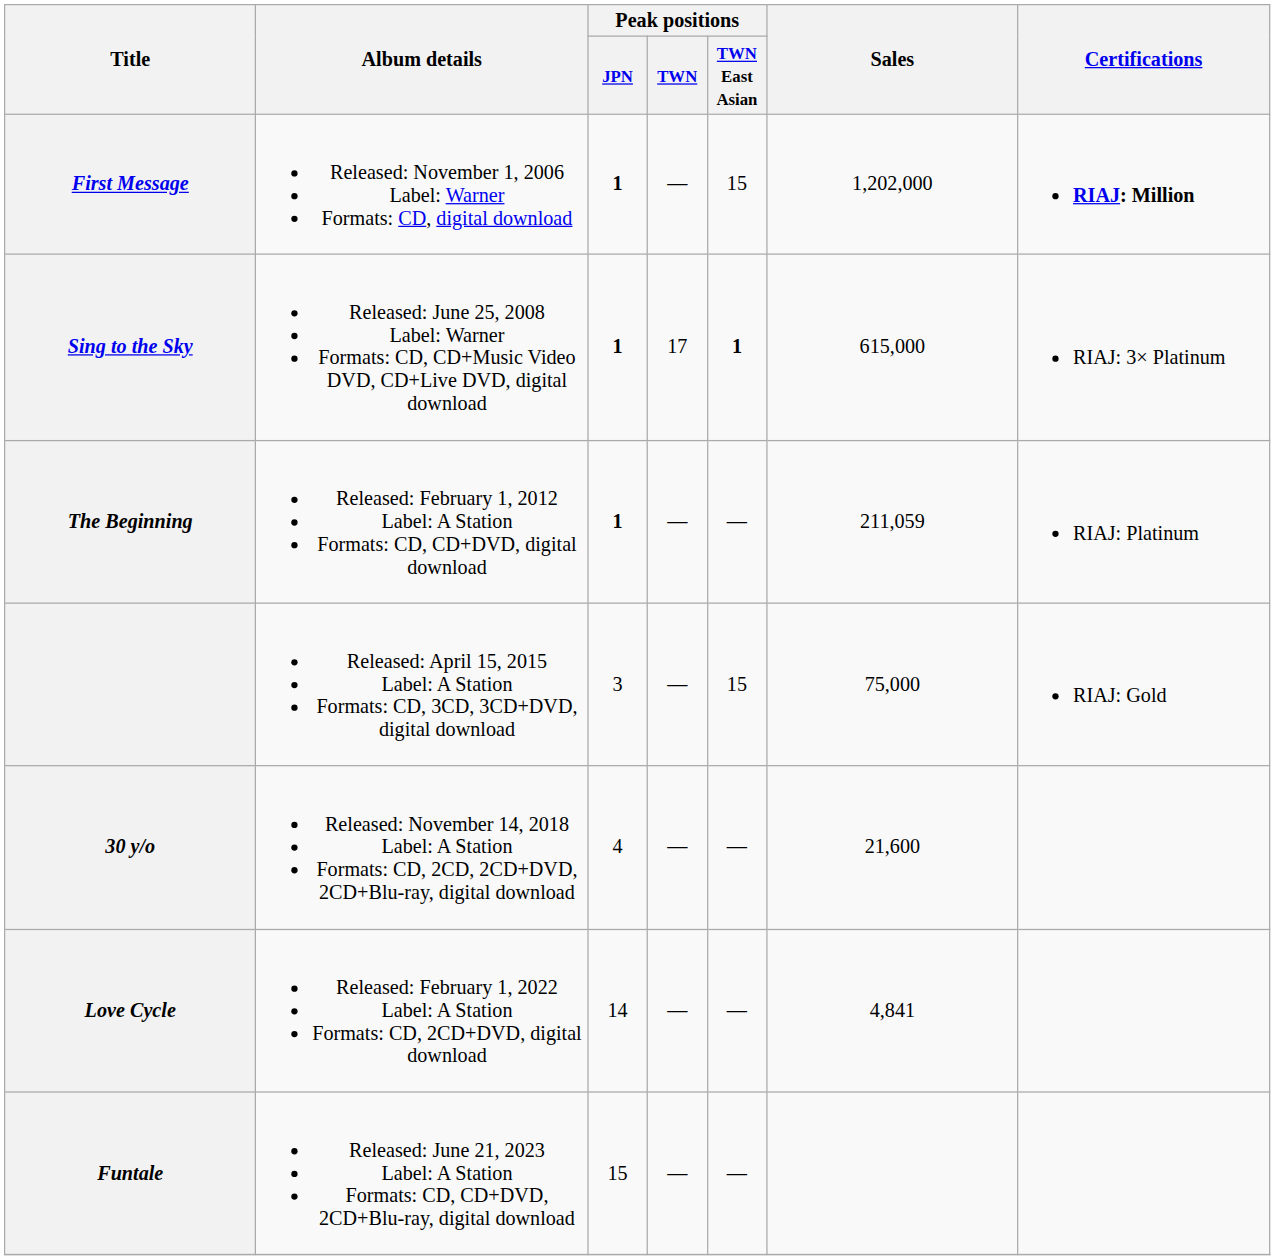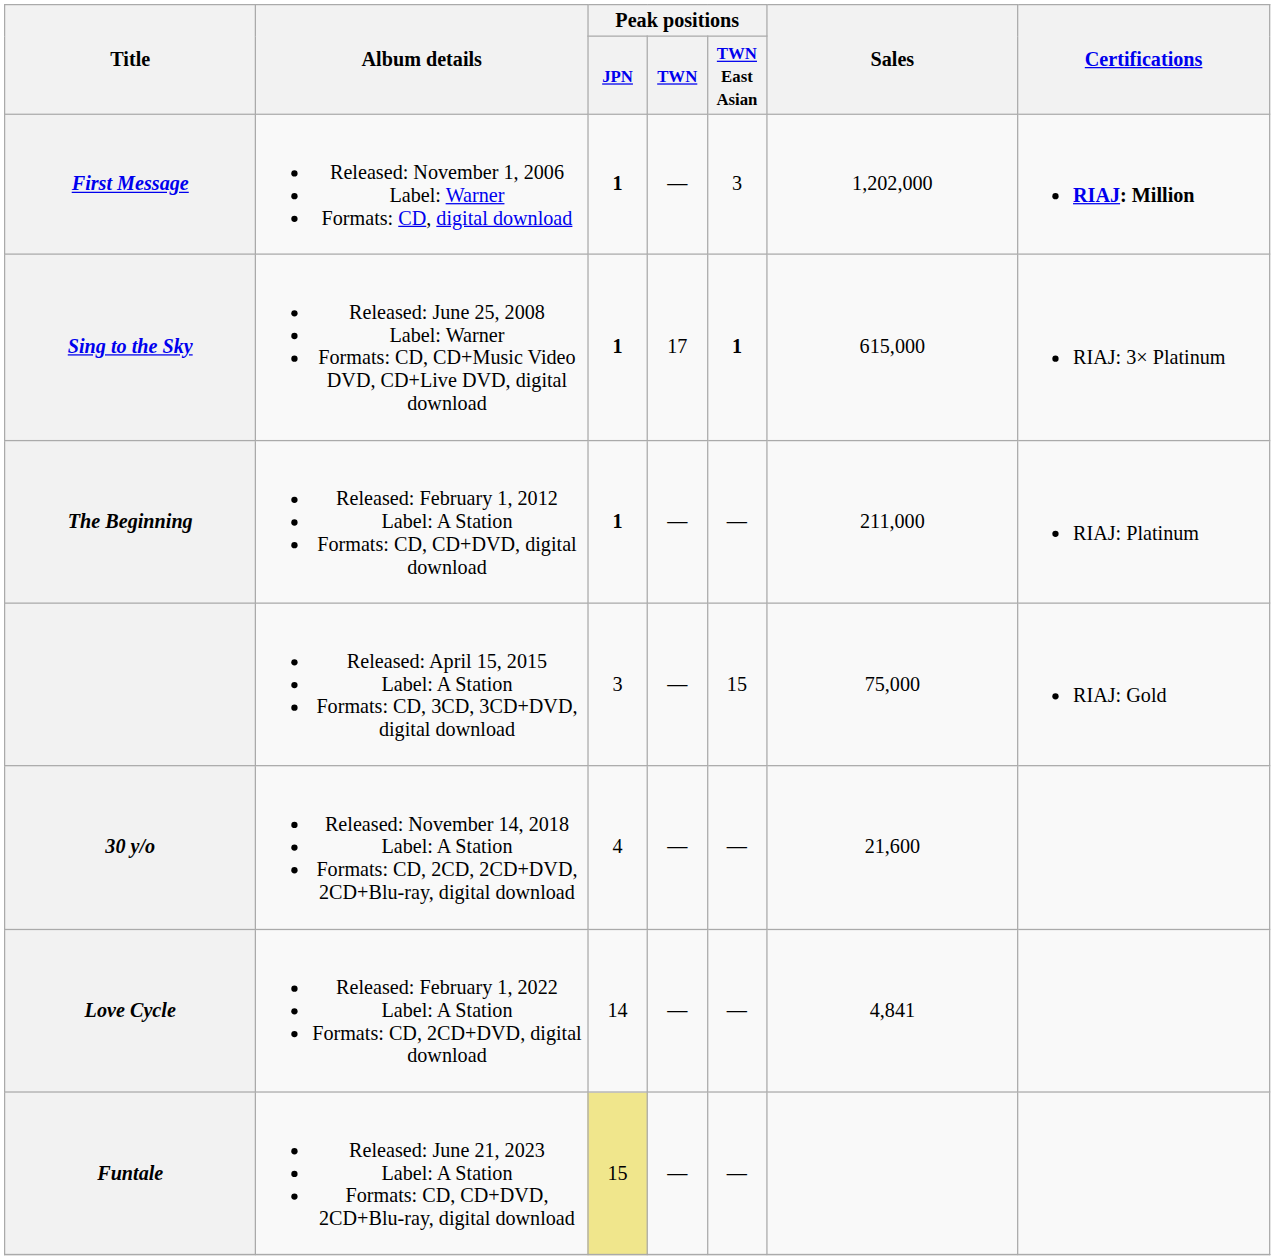First Message | Peak positions / TWN East Asian: 15 -> 3
The Beginning | Sales: 211,059 -> 211,000
Funtale | Peak positions / JPN: no background -> khaki background
